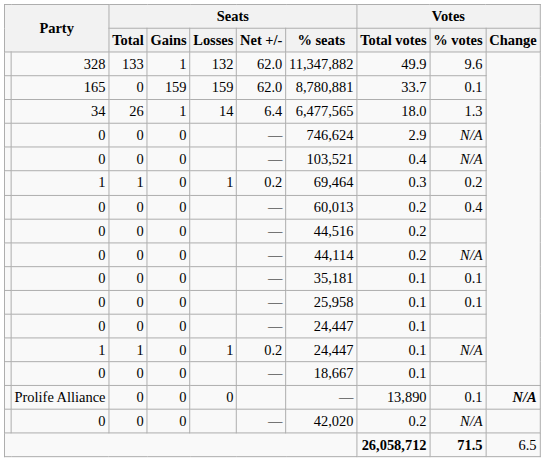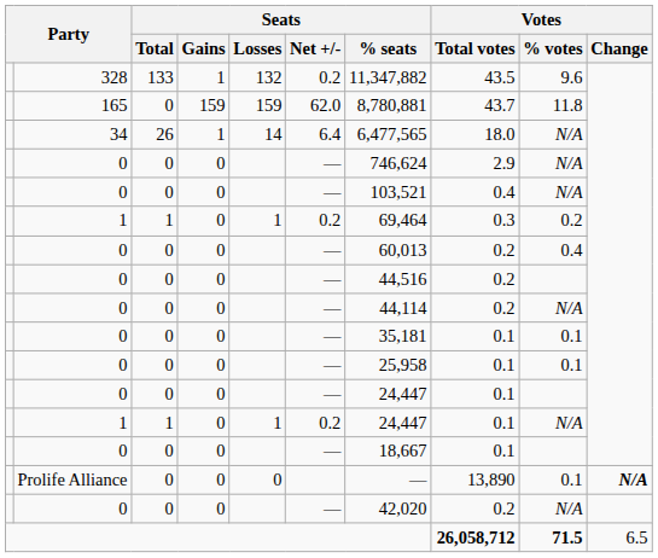328 | Seats / Net +/-: 62.0 -> 0.2
328 | Votes / Total votes: 49.9 -> 43.5
165 | Votes / Total votes: 33.7 -> 43.7
165 | Votes / % votes: 0.1 -> 11.8
34 | Votes / % votes: 1.3 -> N/A
